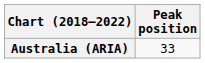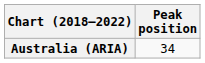Australia (ARIA) | Peak position: 33 -> 34
